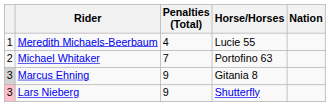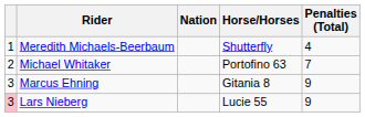columns swapped: Nation <-> Penalties (Total)
Meredith Michaels-Beerbaum | Horse/Horses: Lucie 55 -> Shutterfly
Marcus Ehning | column 1: lightgrey background -> no background
Lars Nieberg | Horse/Horses: Shutterfly -> Lucie 55
